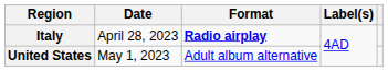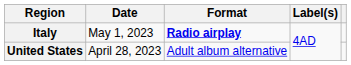Italy | Date: April 28, 2023 -> May 1, 2023
United States | Date: May 1, 2023 -> April 28, 2023
